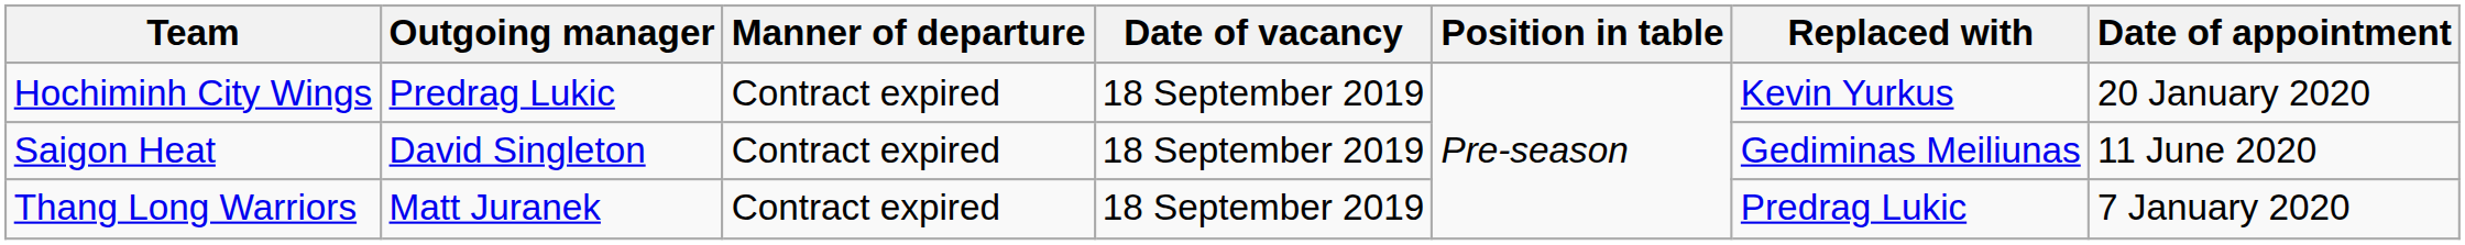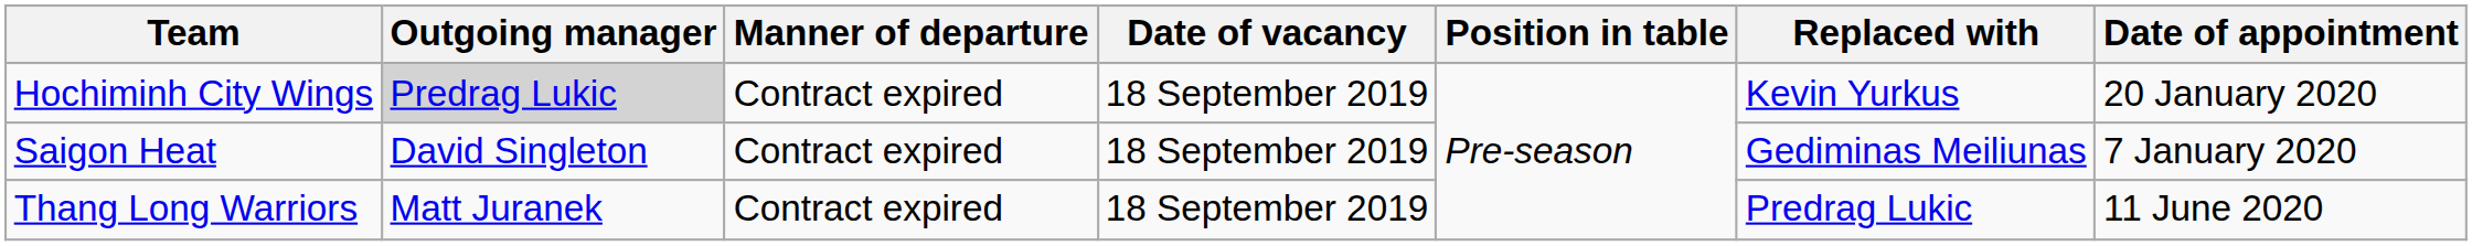Hochiminh City Wings | Outgoing manager: no background -> lightgrey background
Saigon Heat | Date of appointment: 11 June 2020 -> 7 January 2020
Thang Long Warriors | Date of appointment: 7 January 2020 -> 11 June 2020
